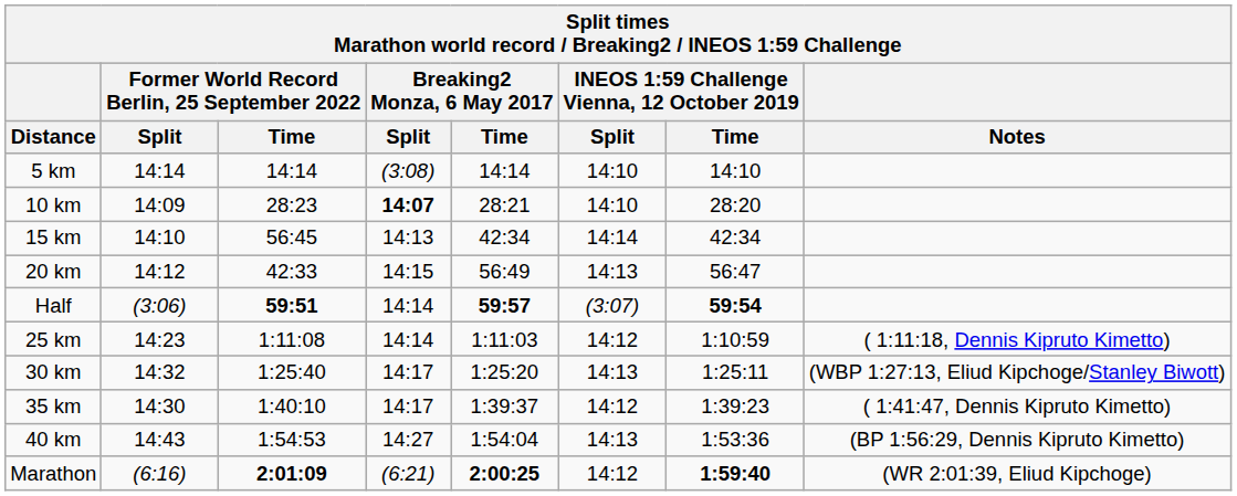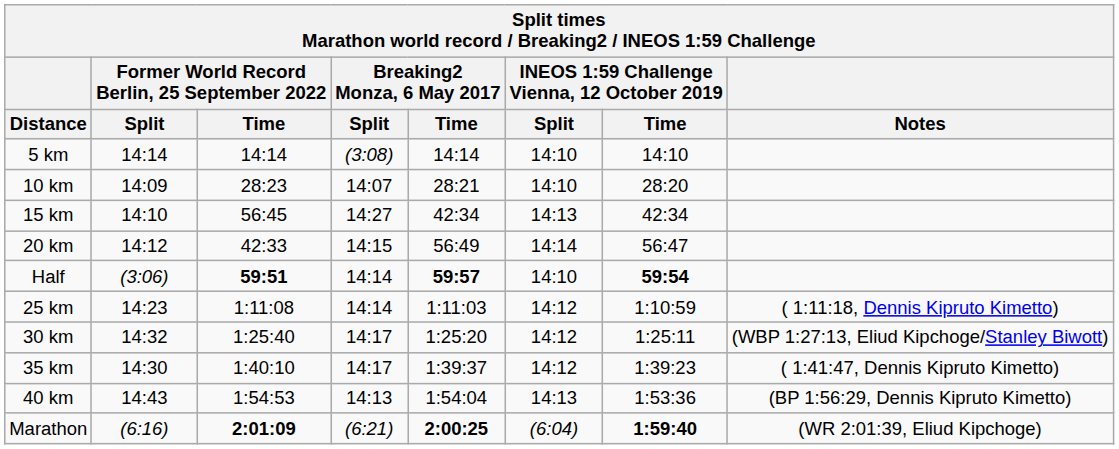10 km | Breaking2 Monza, 6 May 2017 / Split: bold -> normal
15 km | Breaking2 Monza, 6 May 2017 / Split: 14:13 -> 14:27
15 km | INEOS 1:59 Challenge Vienna, 12 October 2019 / Split: 14:14 -> 14:13
20 km | INEOS 1:59 Challenge Vienna, 12 October 2019 / Split: 14:13 -> 14:14
Half | INEOS 1:59 Challenge Vienna, 12 October 2019 / Split: (3:07) -> 14:10
30 km | INEOS 1:59 Challenge Vienna, 12 October 2019 / Split: 14:13 -> 14:12
40 km | Breaking2 Monza, 6 May 2017 / Split: 14:27 -> 14:13
Marathon | INEOS 1:59 Challenge Vienna, 12 October 2019 / Split: 14:12 -> (6:04)
